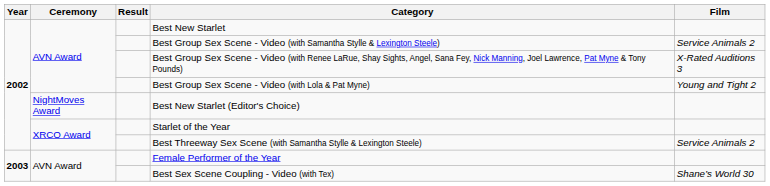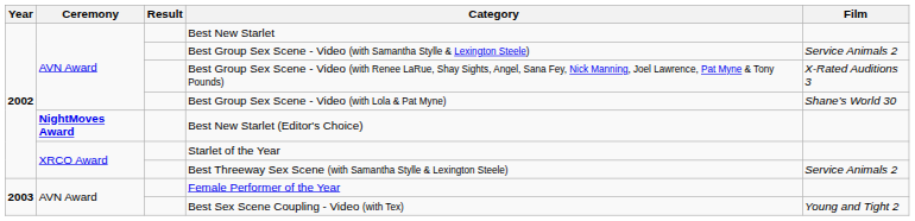Best Group Sex Scene - Video (with Lola & Pat Myne) | Film: Young and Tight 2 -> Shane’s World 30
Best New Starlet (Editor's Choice) | Ceremony: normal -> bold
Best Sex Scene Coupling - Video (with Tex) | Film: Shane’s World 30 -> Young and Tight 2
